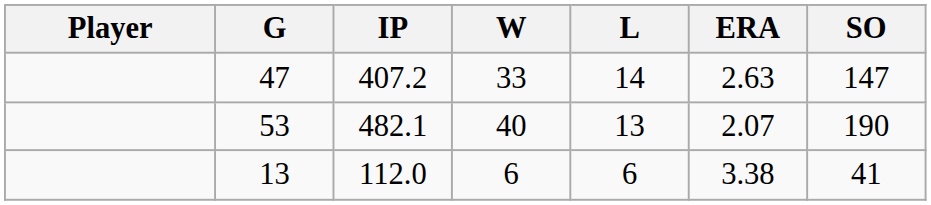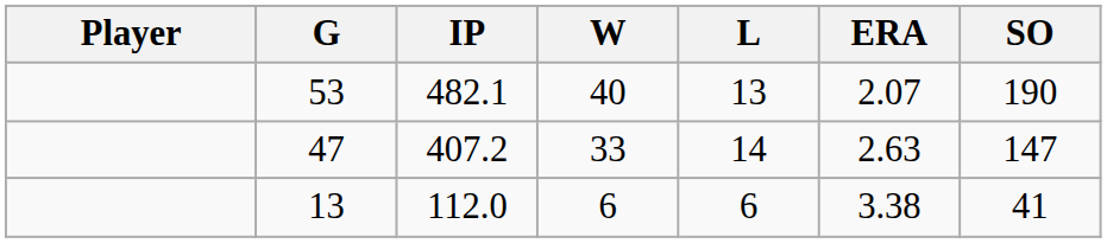rows swapped: 53 <-> 47
